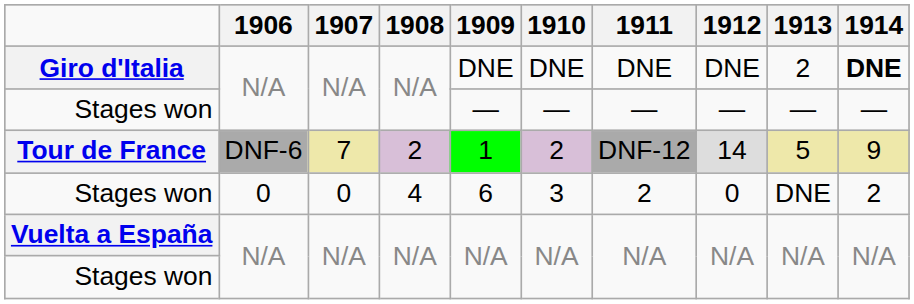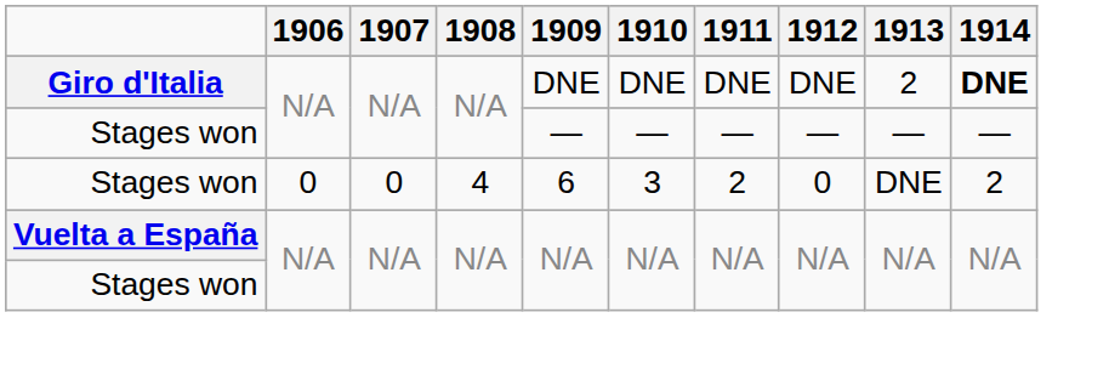- row: Tour de France | DNF-6 | 7 | 2 | 1 | 2 | DNF-12 | 14 | 5 | 9
